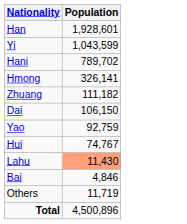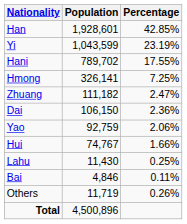+ column: Percentage | 42.85% | 23.19% | 17.55% | 7.25% | 2.47% | 2.36% | 2.06% | 1.66% | 0.25% | 0.11% | 0.26%
Lahu | Population: lightsalmon background -> no background
